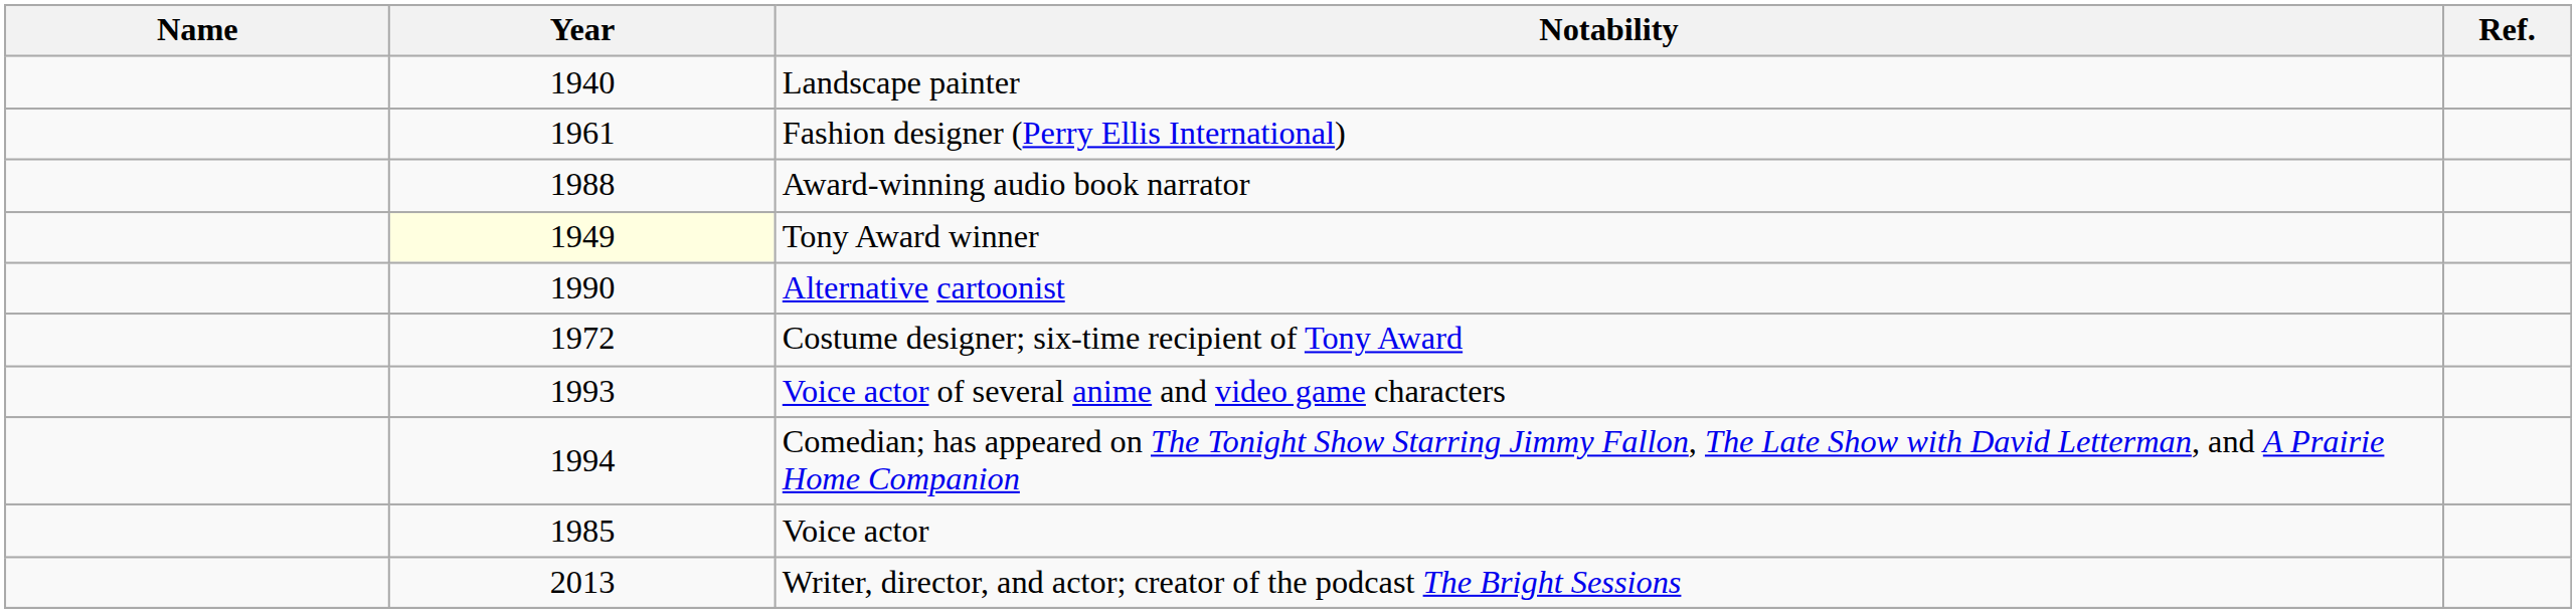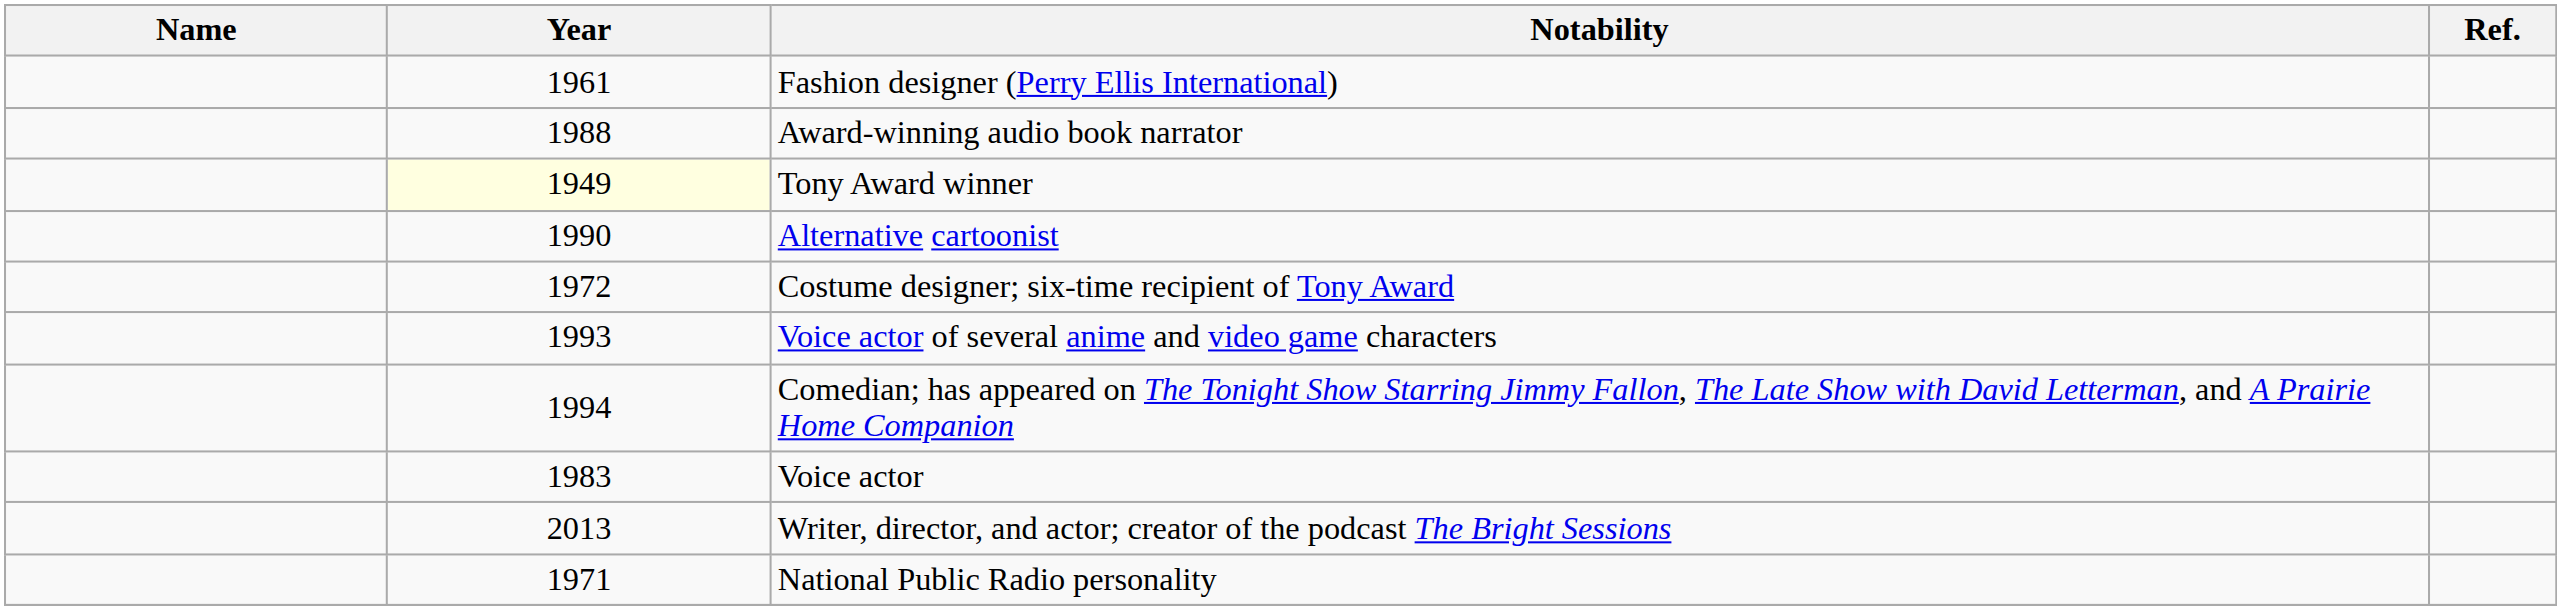- row: 1940 | Landscape painter
Voice actor | Year: 1985 -> 1983
+ row: 1971 | National Public Radio personality
